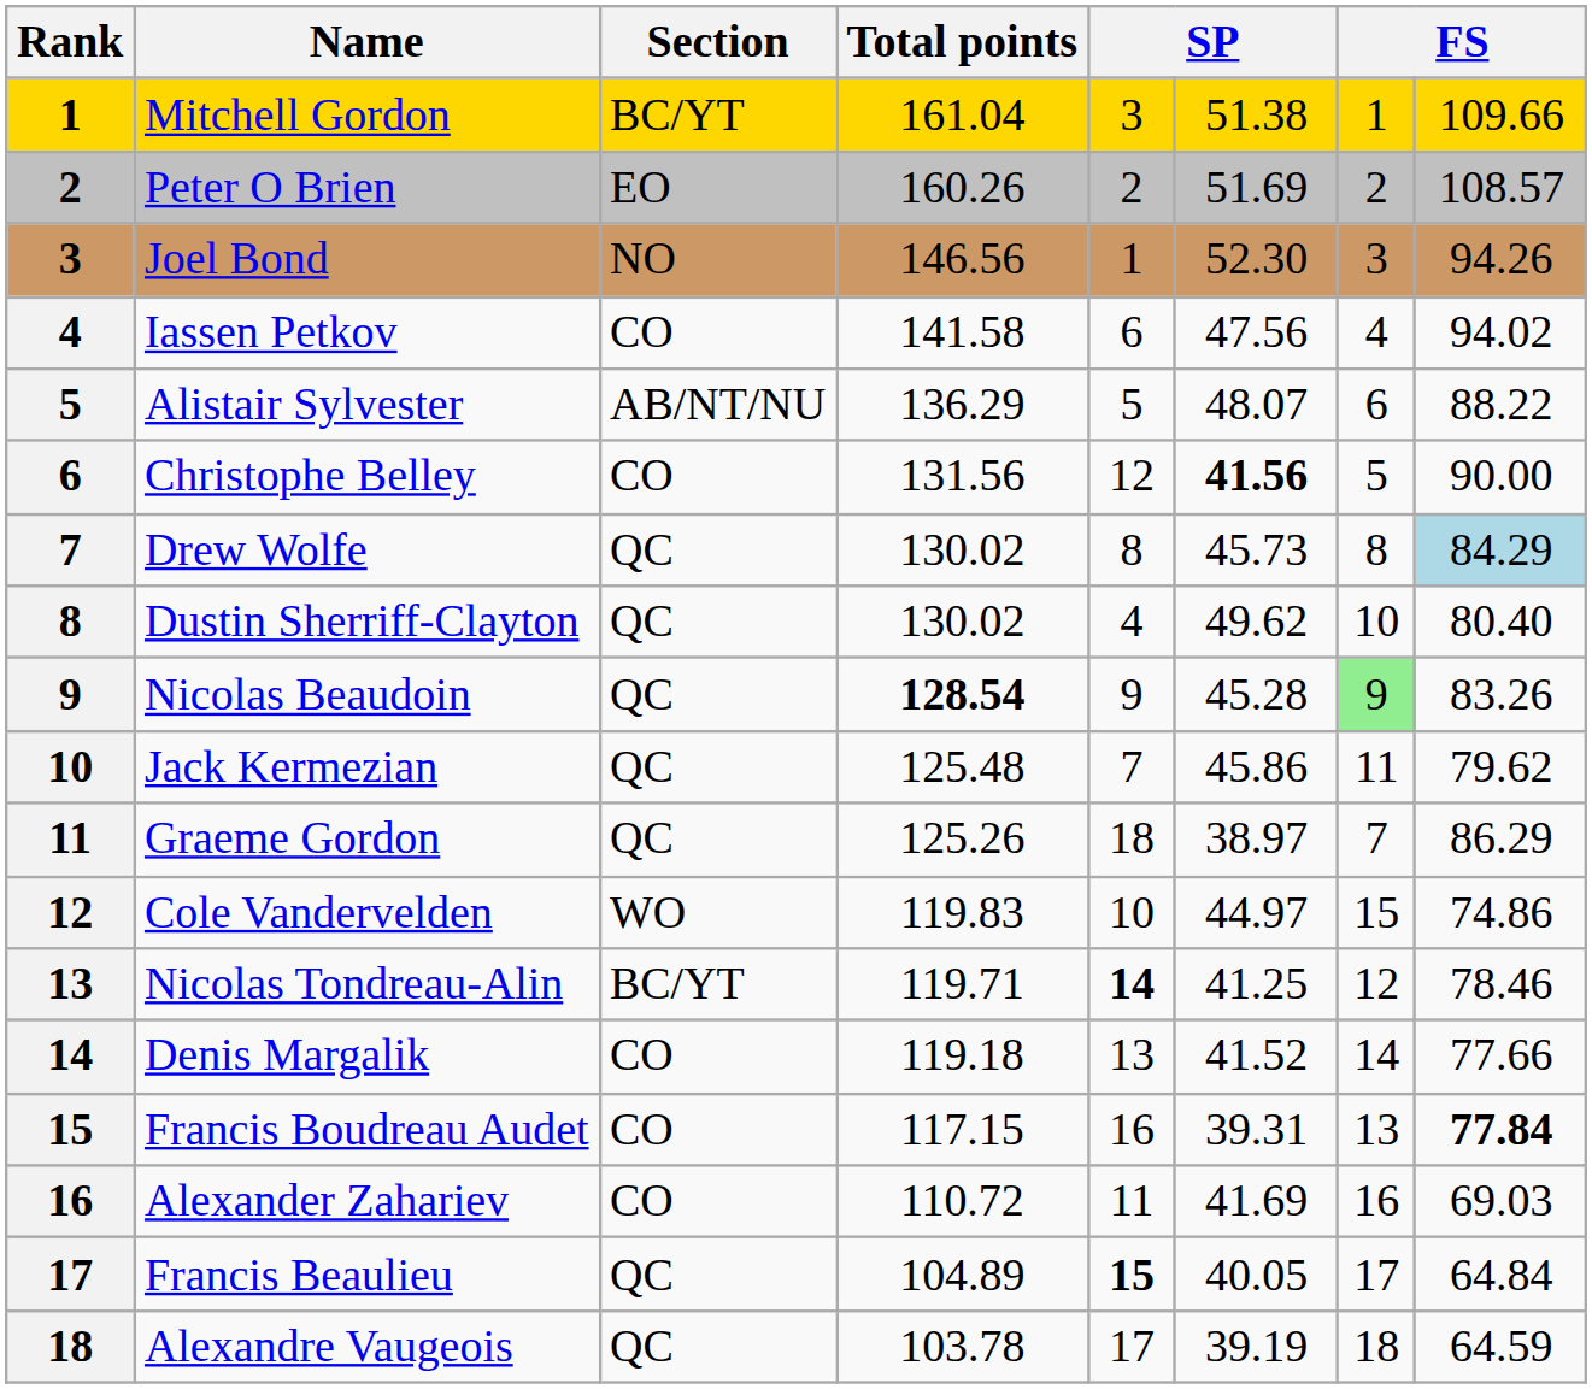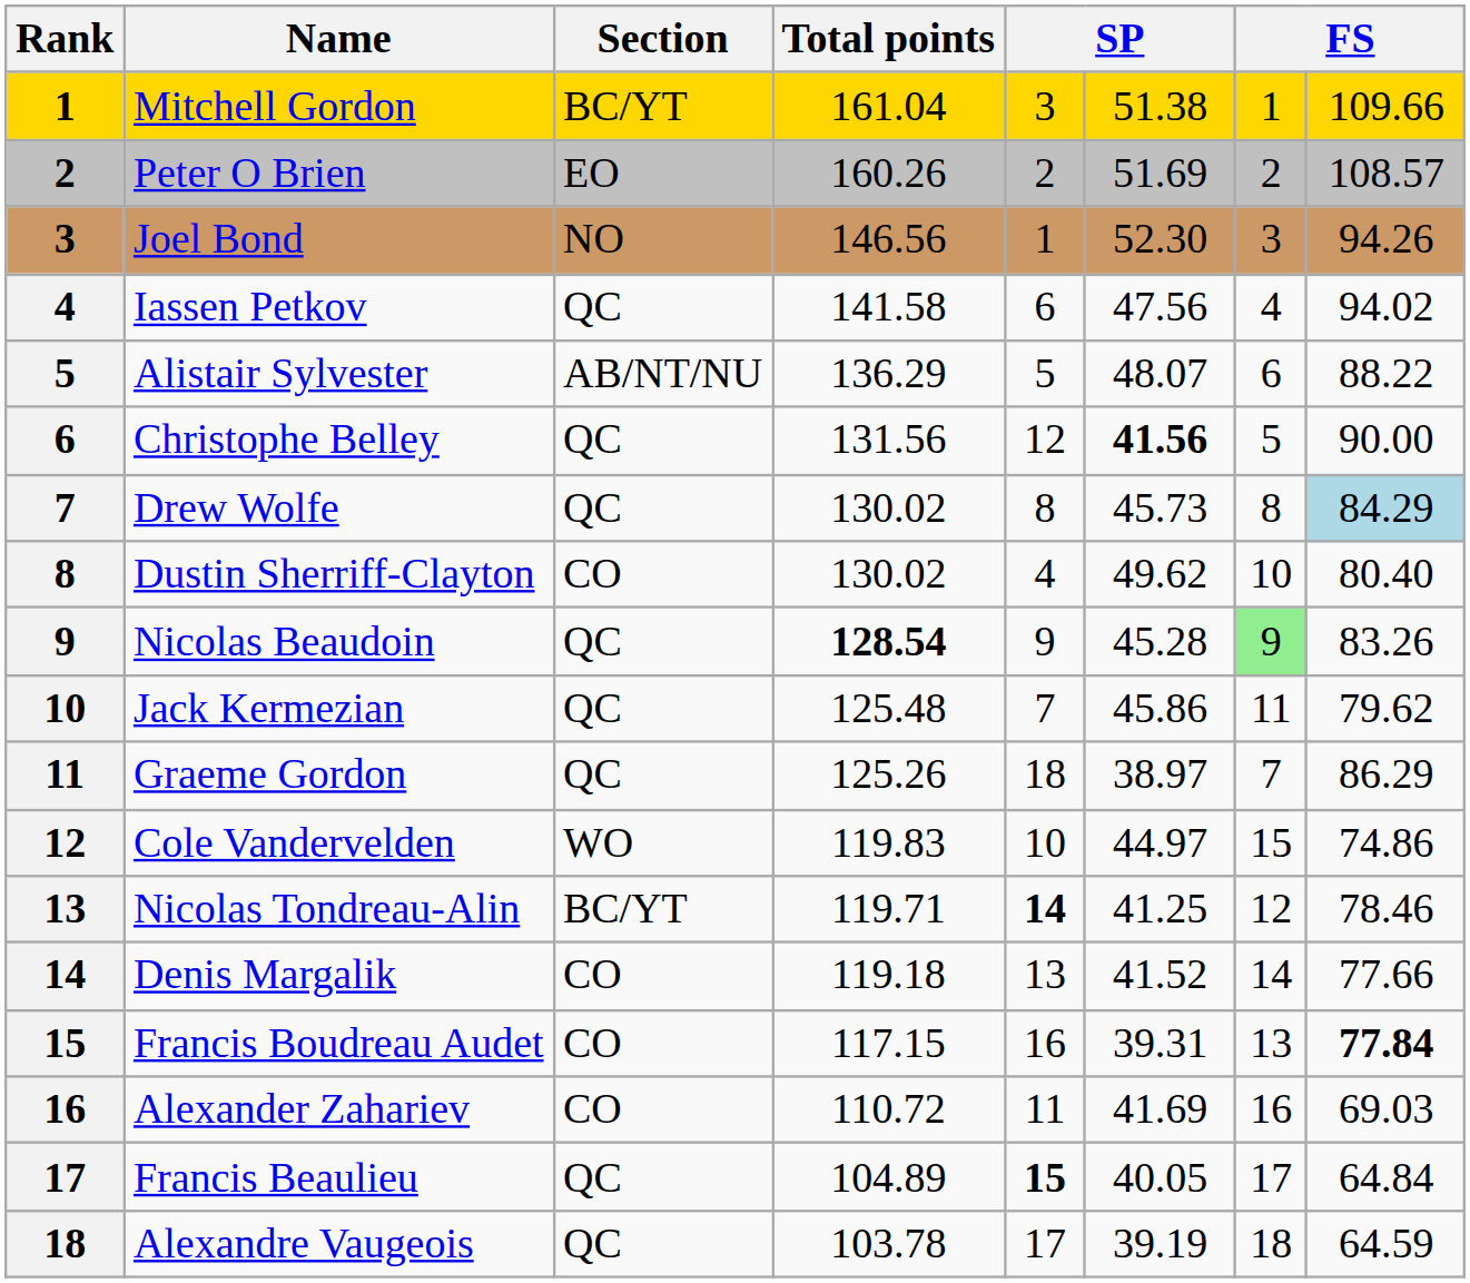Iassen Petkov | Section: CO -> QC
Christophe Belley | Section: CO -> QC
Dustin Sherriff-Clayton | Section: QC -> CO
